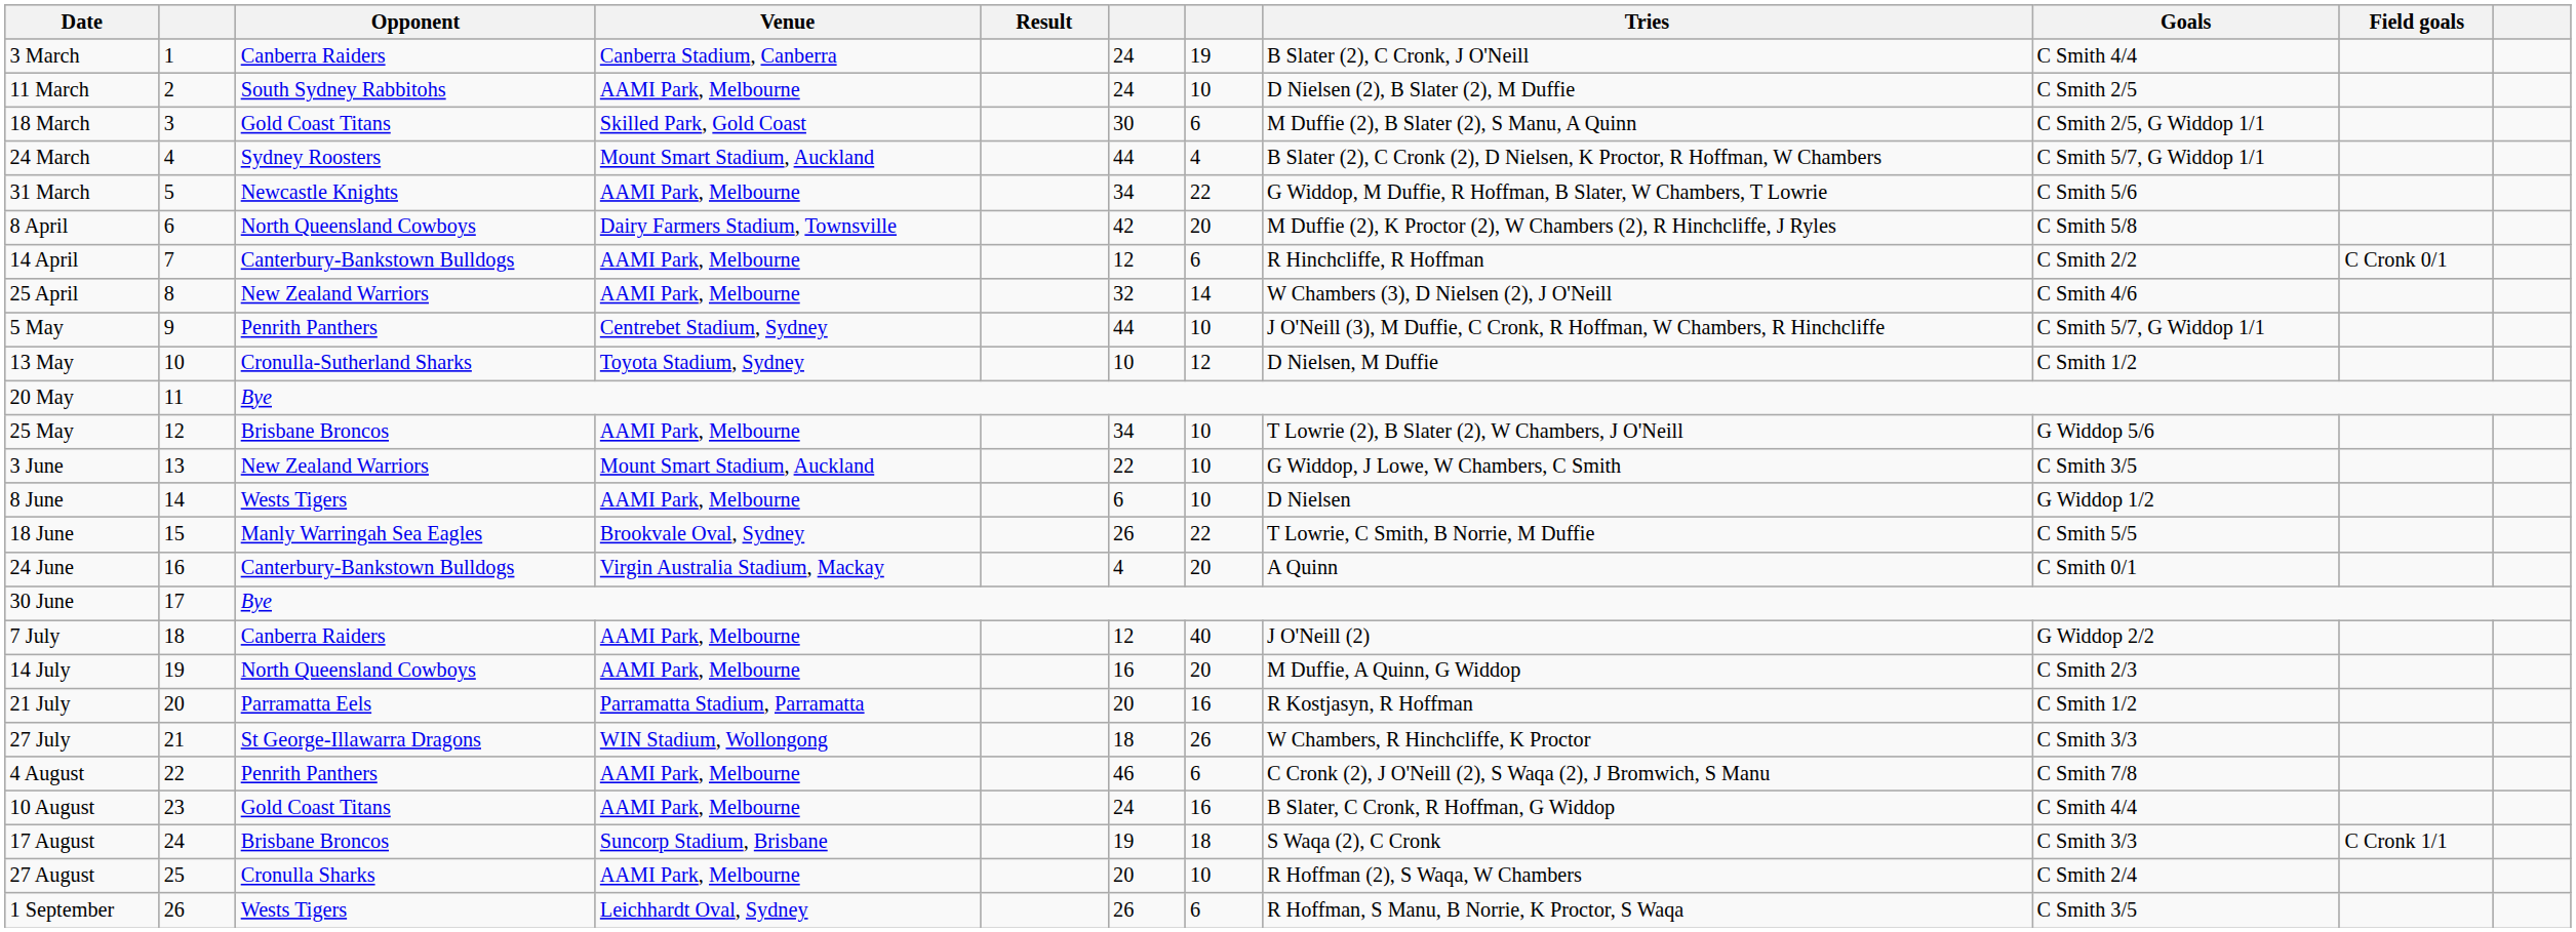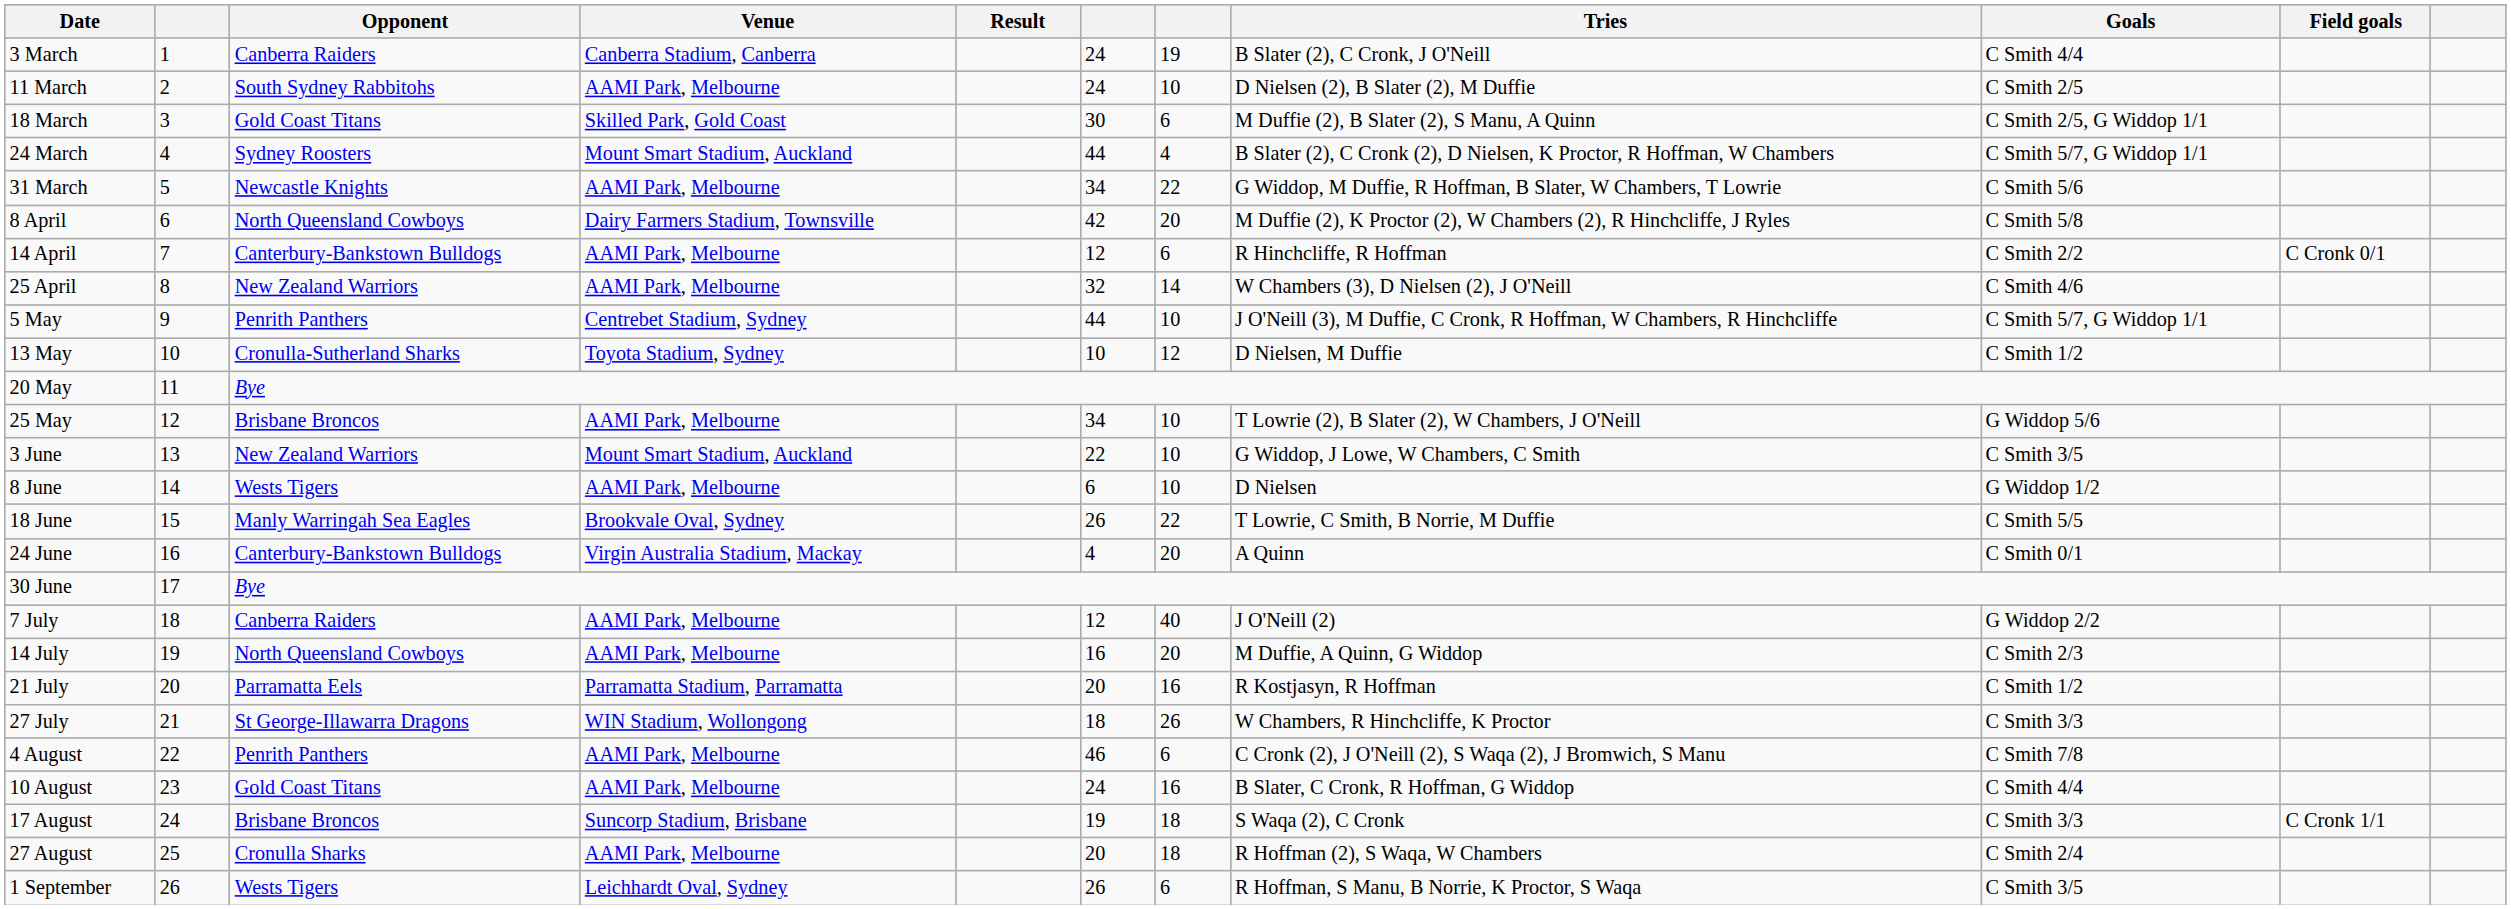27 August | column 7: 10 -> 18
